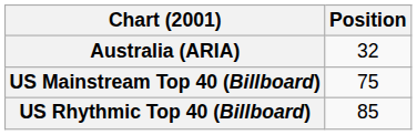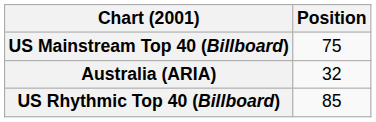rows swapped: Australia (ARIA) <-> US Mainstream Top 40 (Billboard)
